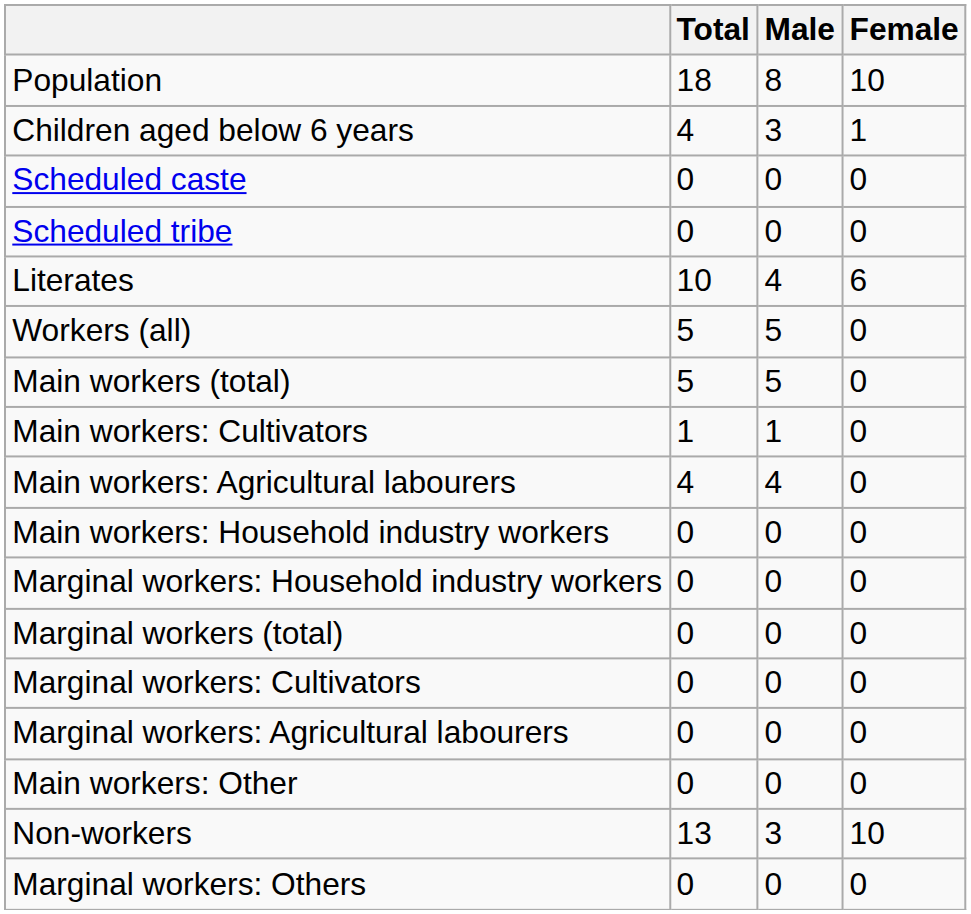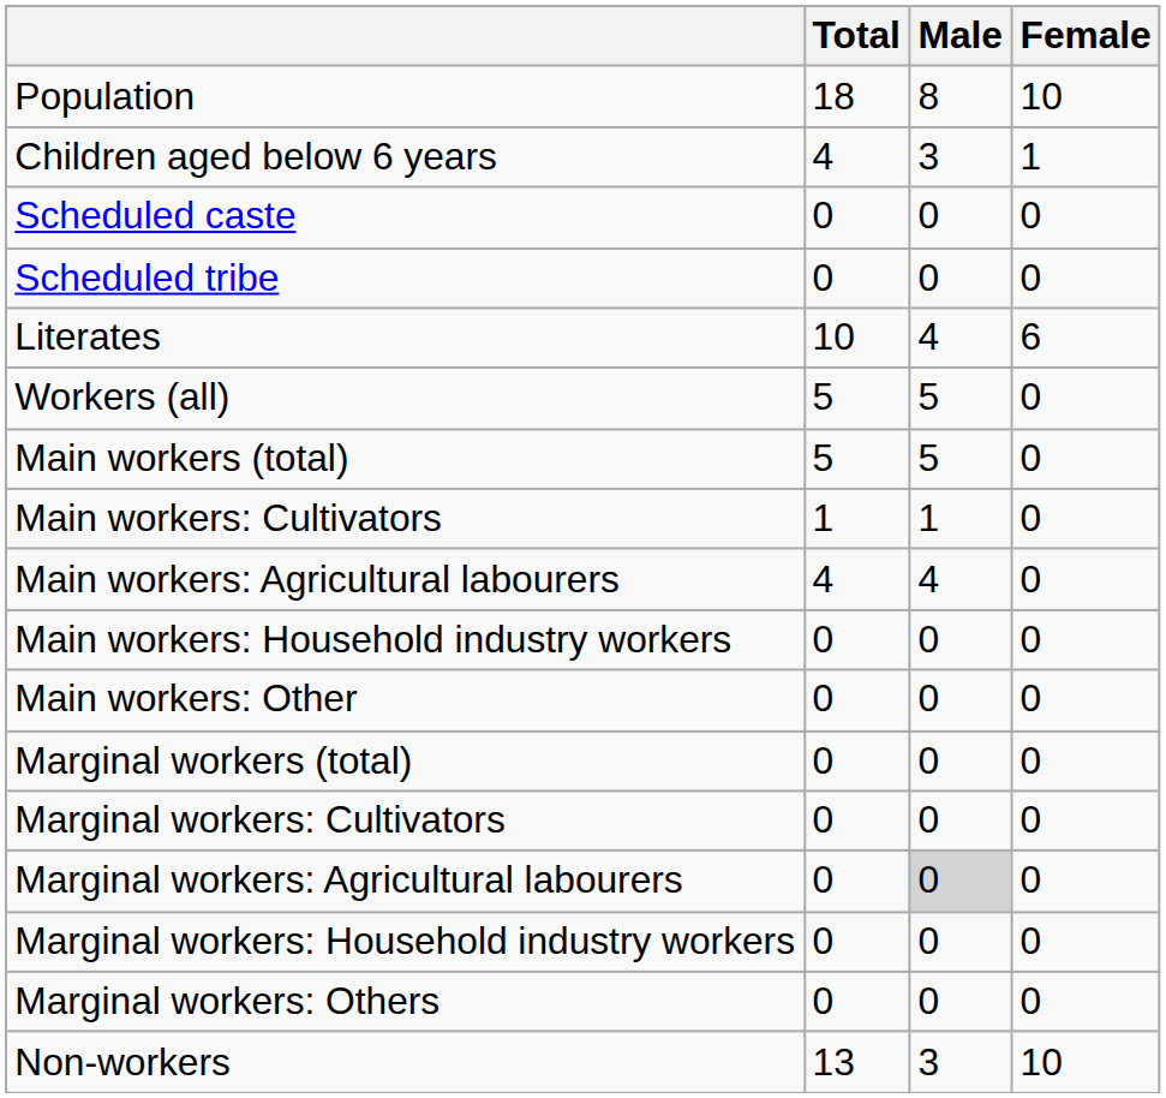rows swapped: Main workers: Other <-> Marginal workers: Household industry workers
Marginal workers: Agricultural labourers | Male: no background -> lightgrey background
rows swapped: Marginal workers: Others <-> Non-workers
